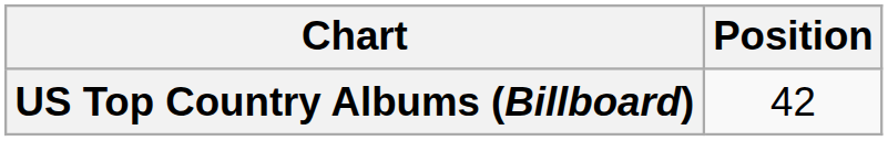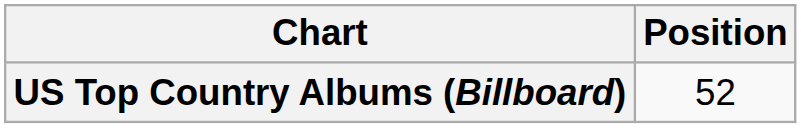US Top Country Albums (Billboard) | Position: 42 -> 52
